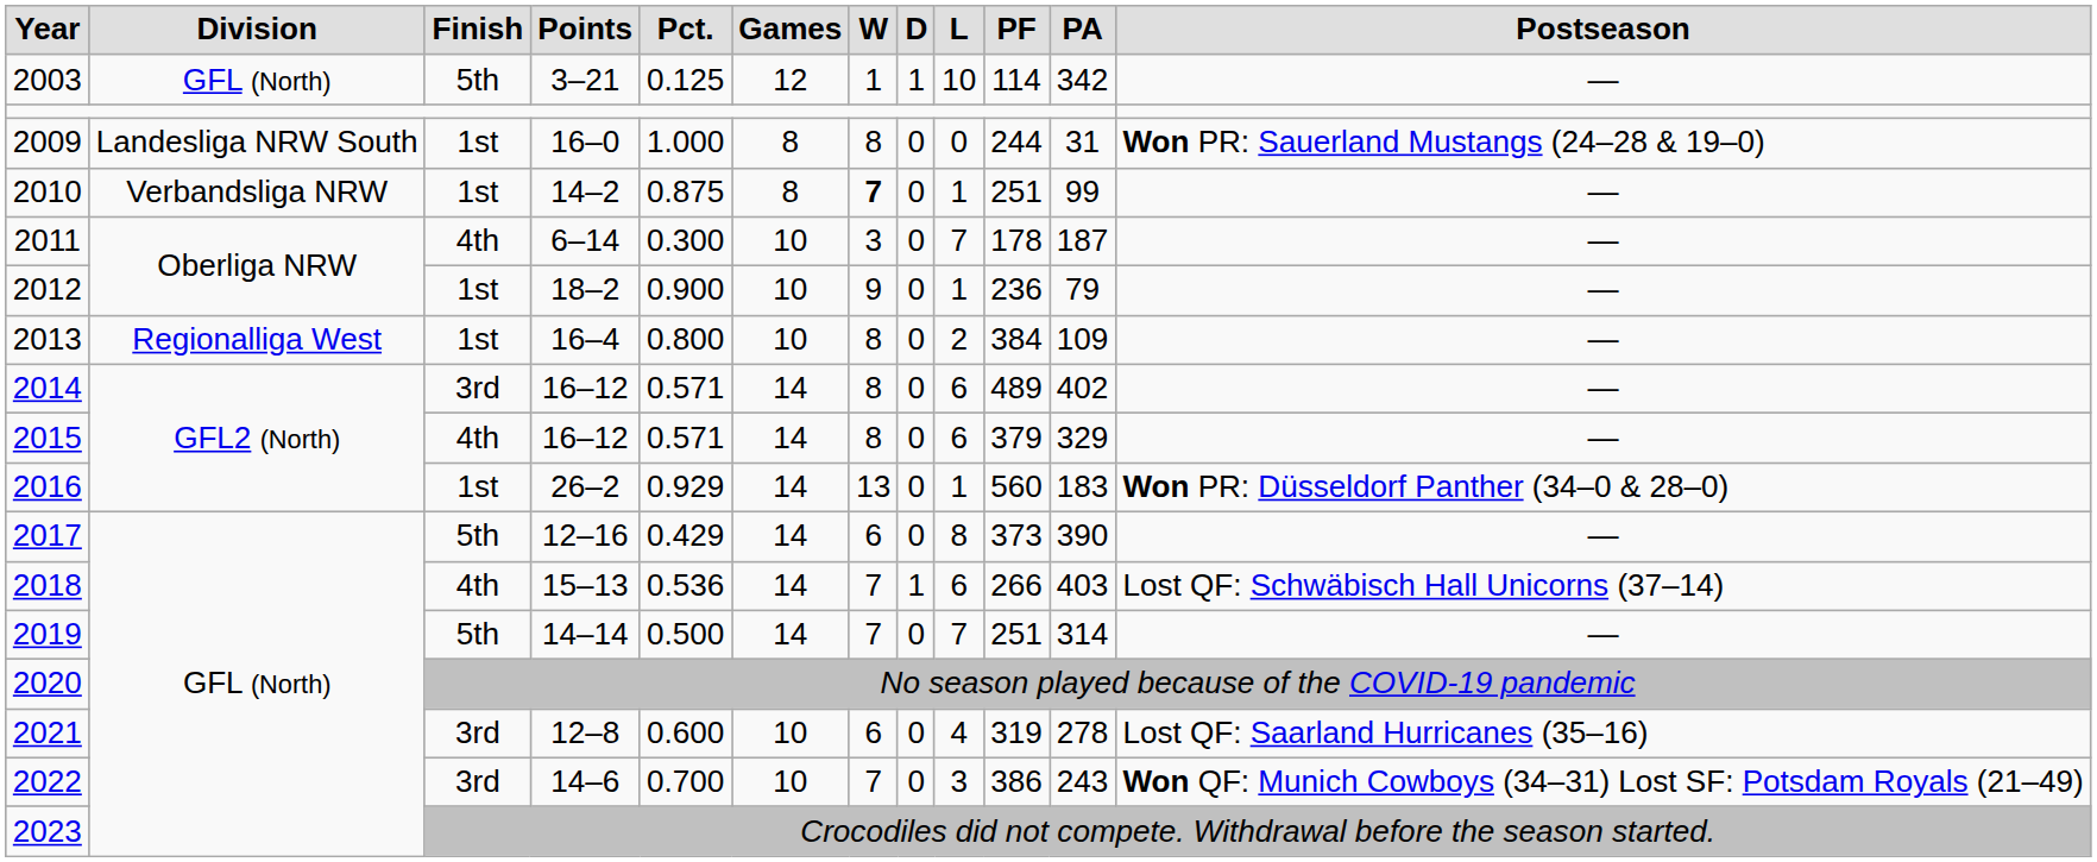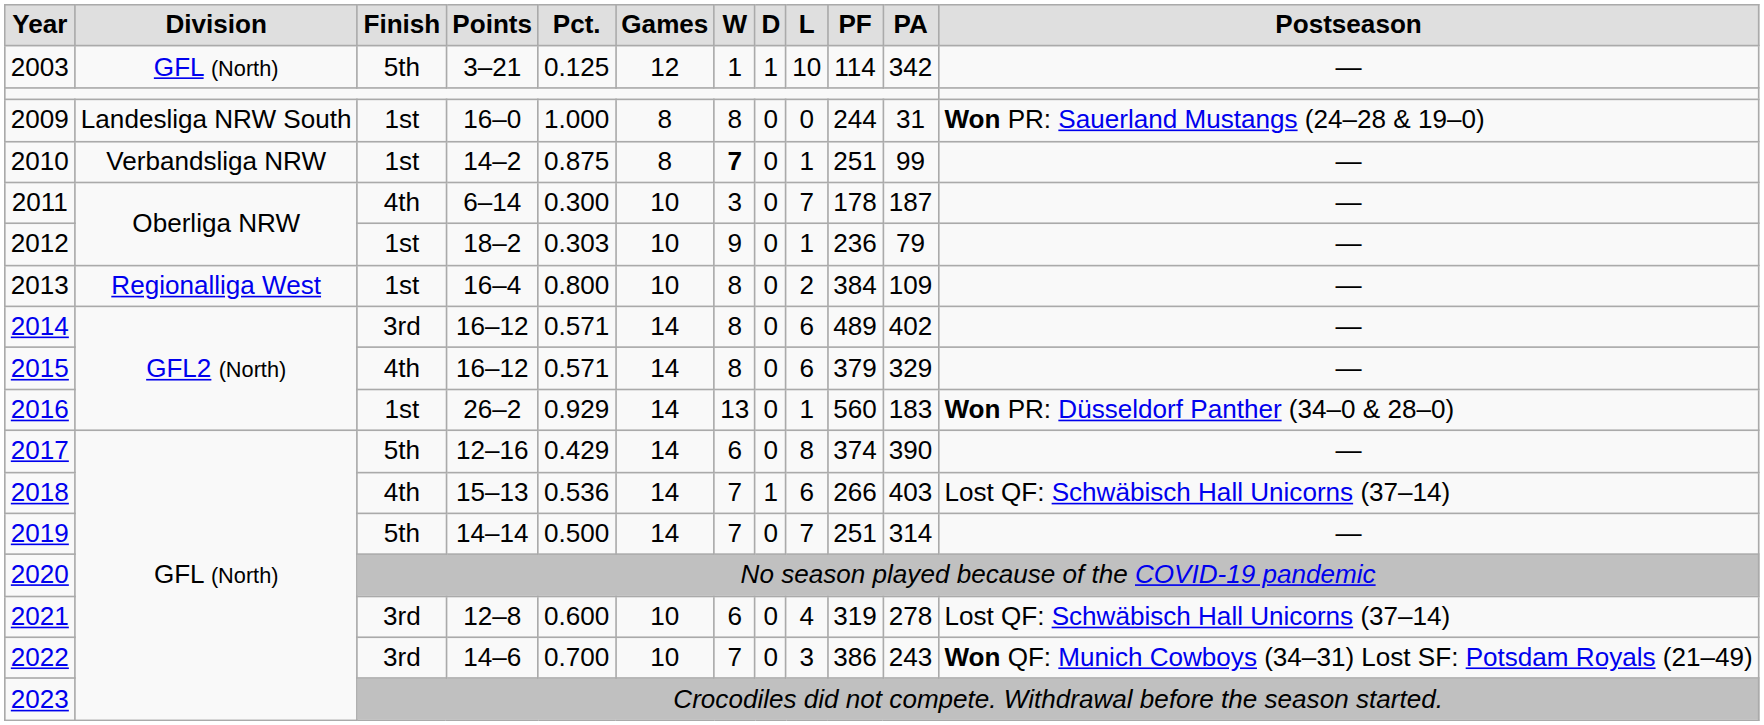2012 | column 5: 0.900 -> 0.303
2017 | column 10: 373 -> 374
2021 | column 12: Lost QF: Saarland Hurricanes (35–16) -> Lost QF: Schwäbisch Hall Unicorns (37–14)
